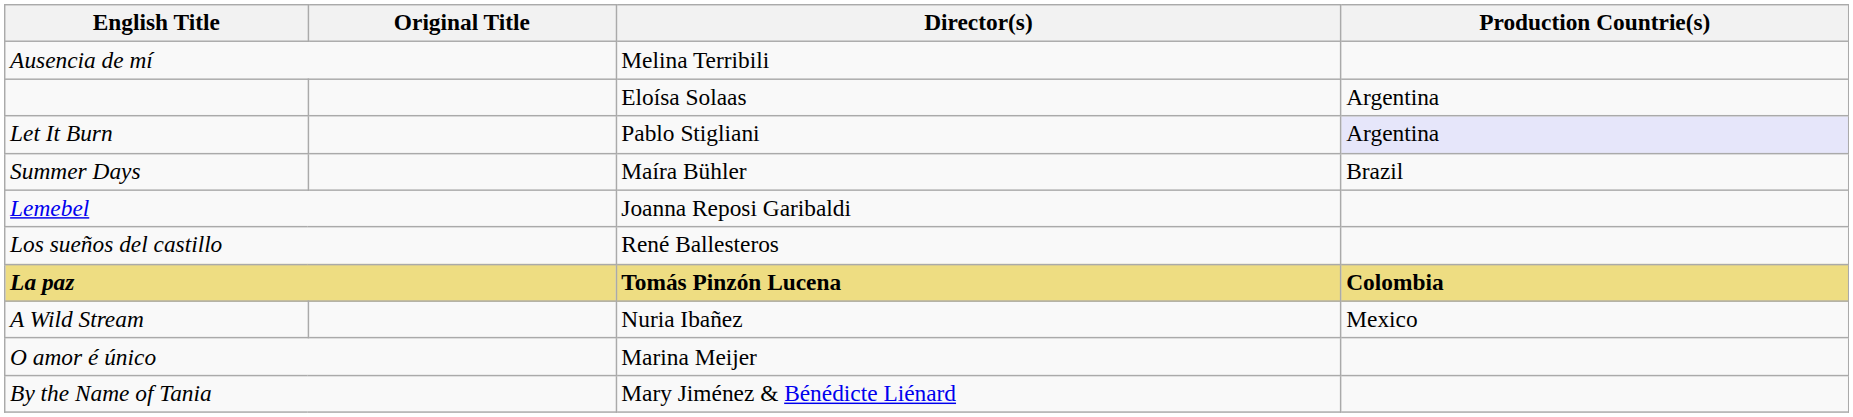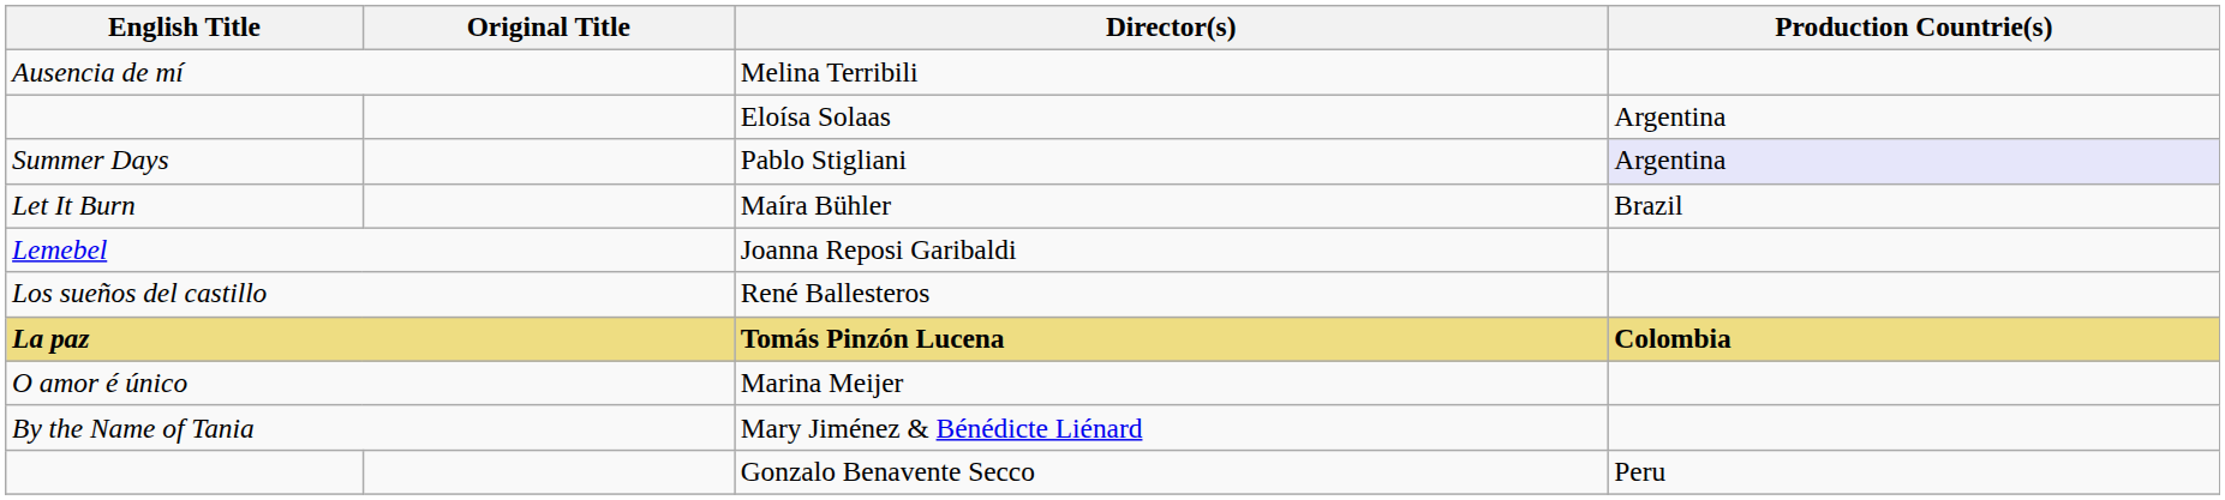Pablo Stigliani | English Title: Let It Burn -> Summer Days
Maíra Bühler | English Title: Summer Days -> Let It Burn
- row: A Wild Stream | Nuria Ibañez | Mexico
+ row: Gonzalo Benavente Secco | Peru
